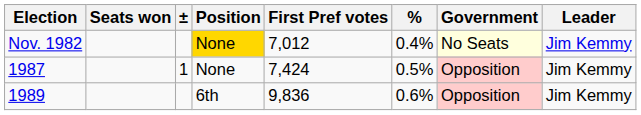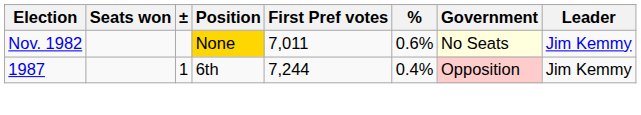Nov. 1982 | First Pref votes: 7,012 -> 7,011
Nov. 1982 | %: 0.4% -> 0.6%
1987 | Position: None -> 6th
1987 | First Pref votes: 7,424 -> 7,244
1987 | %: 0.5% -> 0.4%
- row: 1989 | 6th | 9,836 | 0.6% | Opposition | Jim Kemmy
